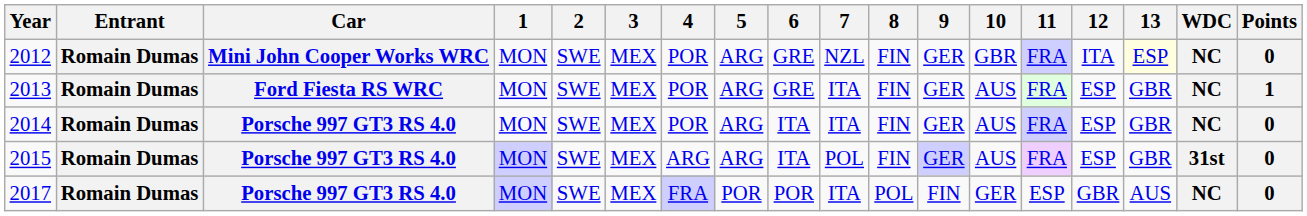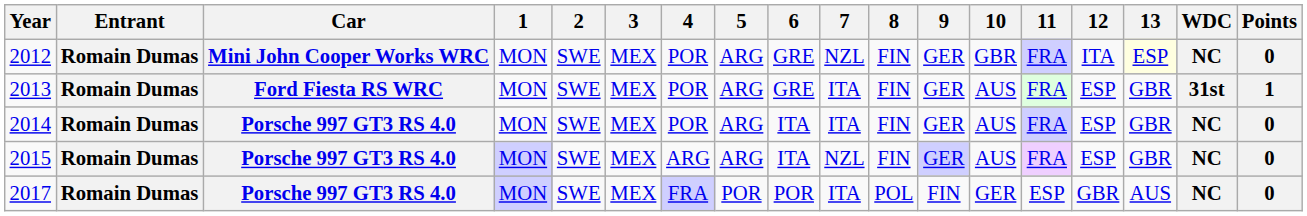2013 | WDC: NC -> 31st
2015 | 7: POL -> NZL
2015 | WDC: 31st -> NC
